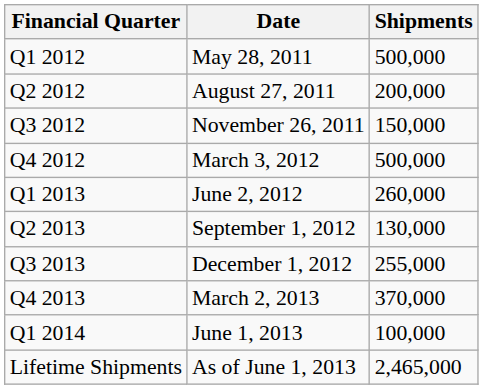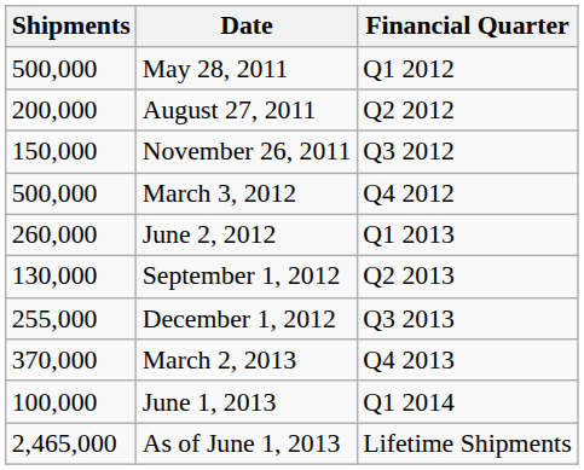columns swapped: Financial Quarter <-> Shipments
